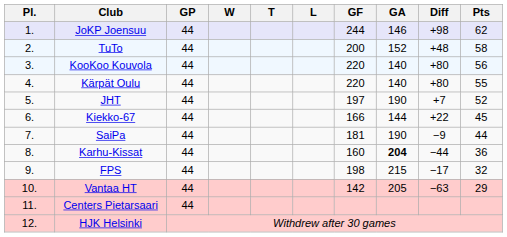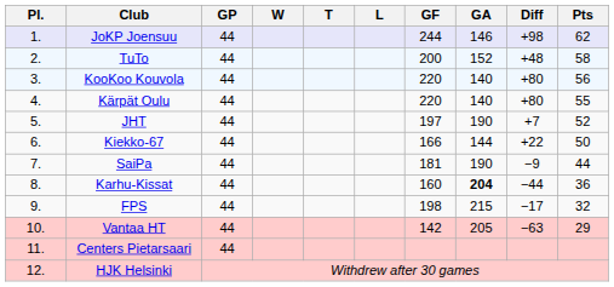Kiekko-67 | Pts: 45 -> 50
